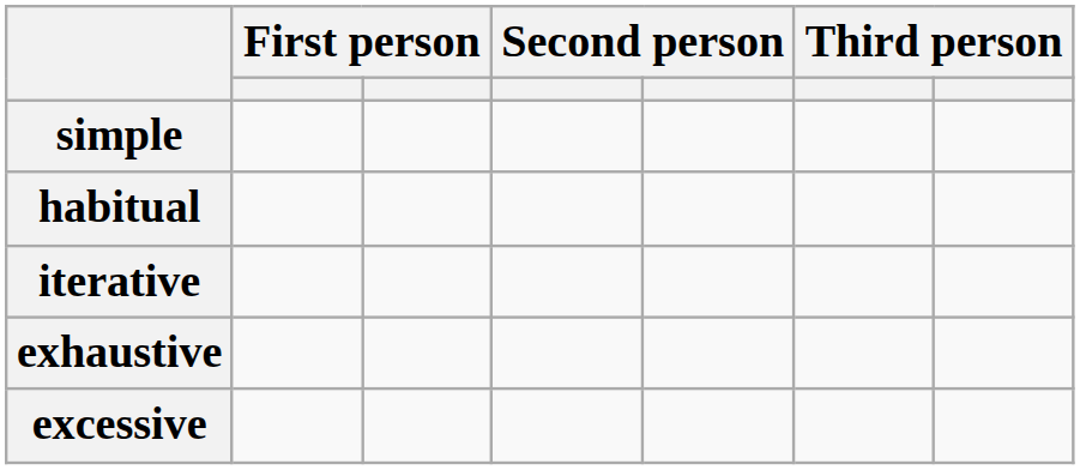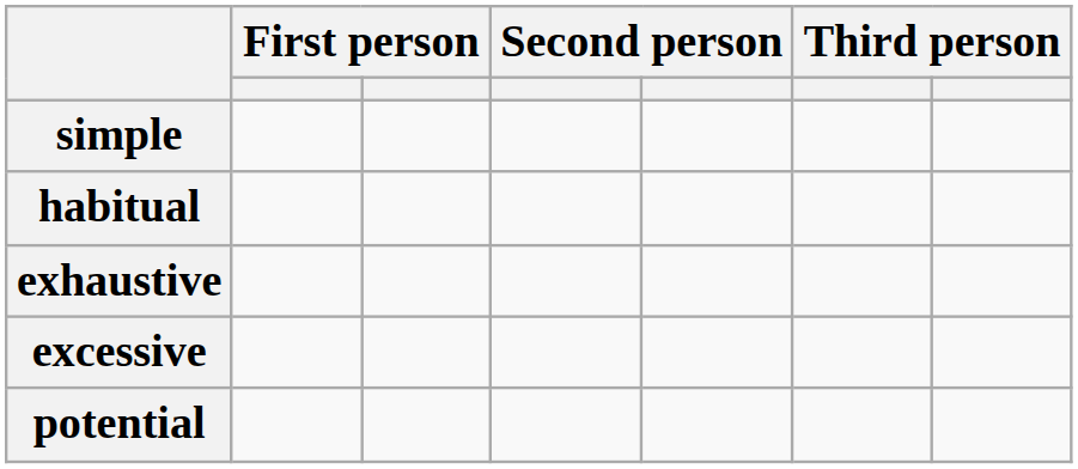- row: iterative
+ row: potential
